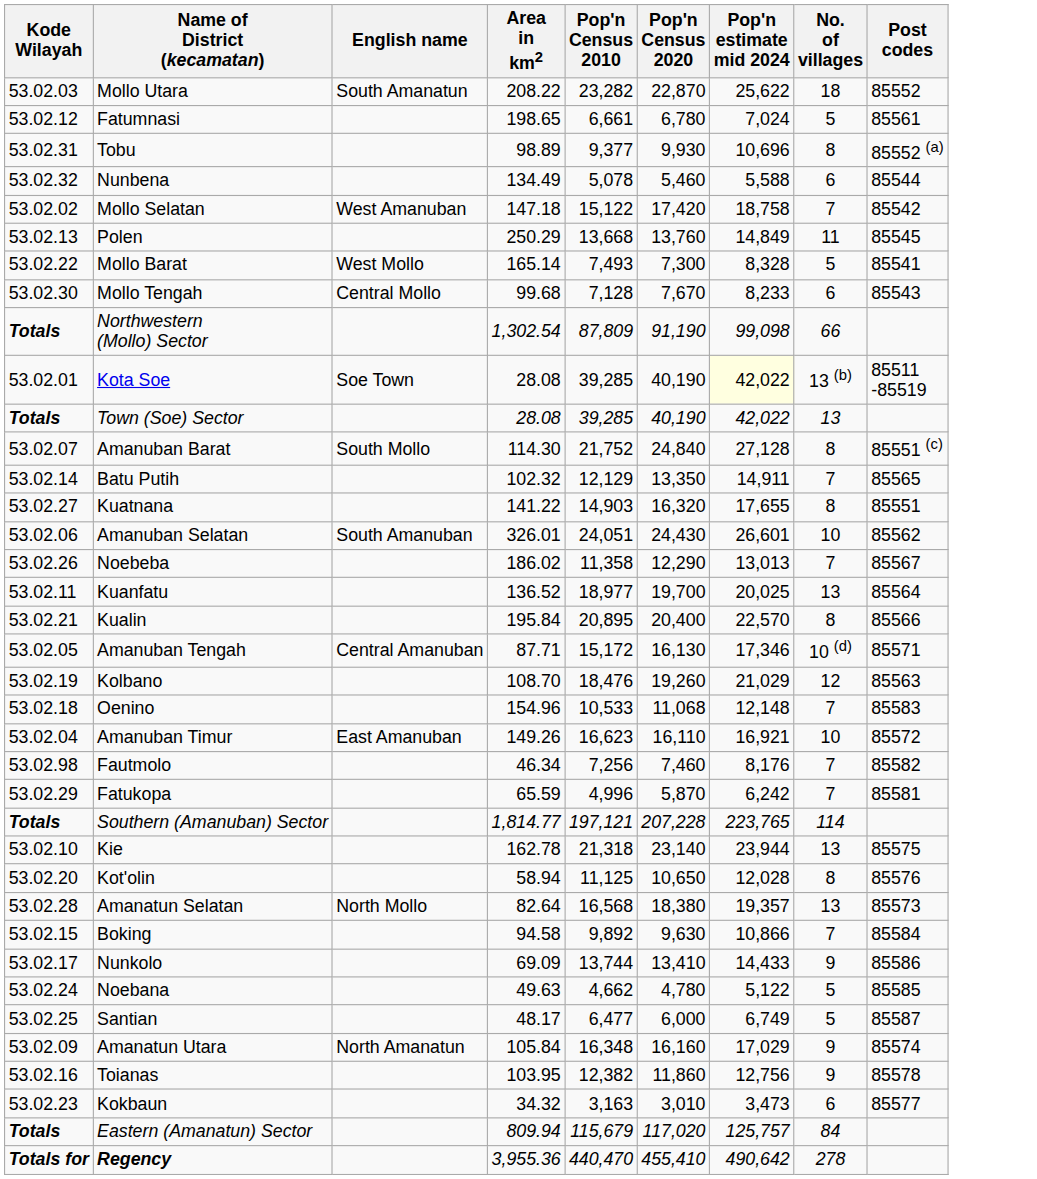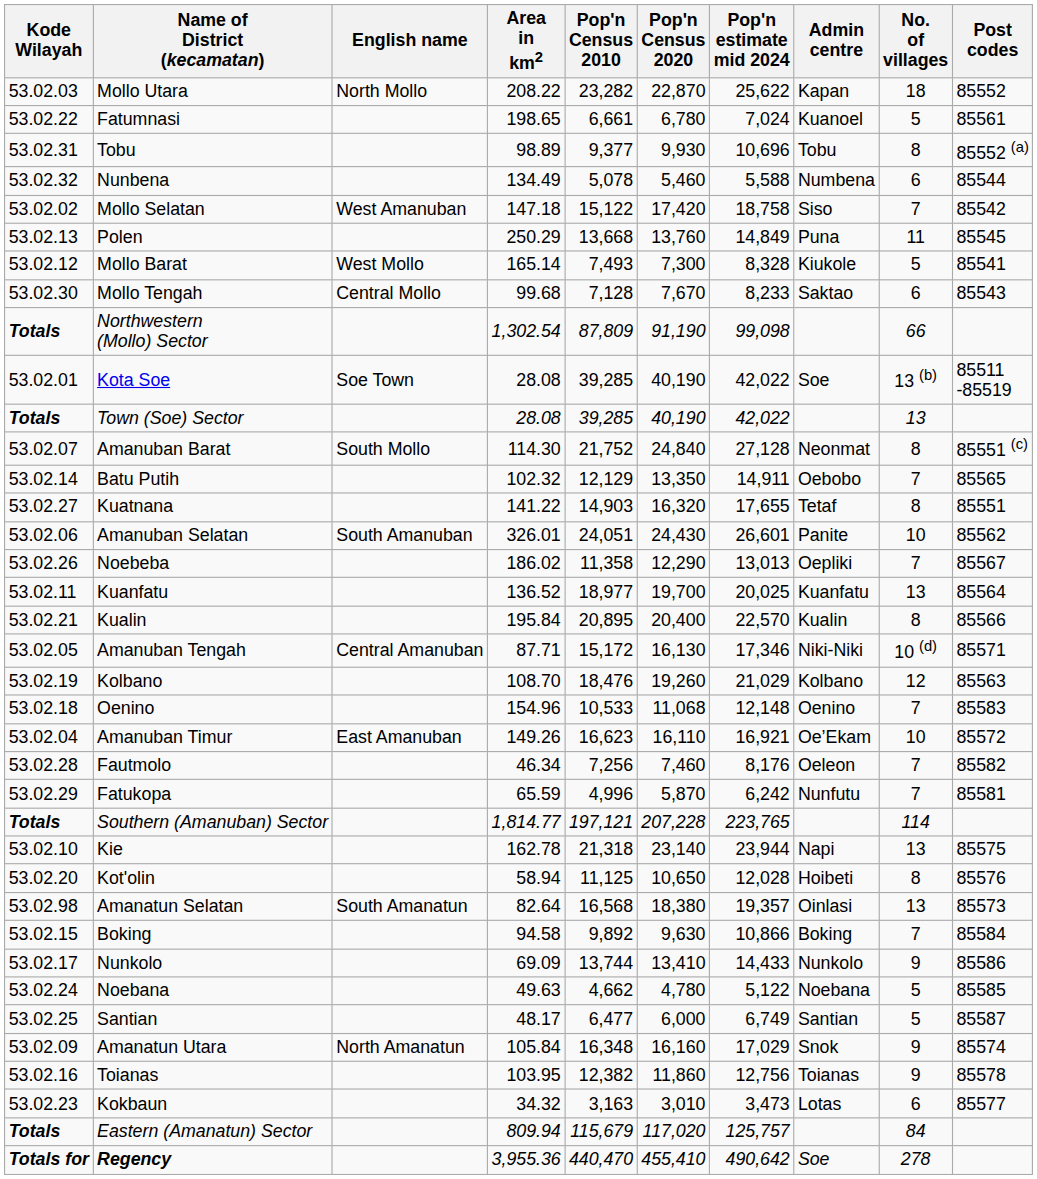+ column: Admin centre | Kapan | Kuanoel | Tobu | Numbena | Siso | Puna | Kiukole | Saktao | Soe | Neonmat | Oebobo | Tetaf | Panite | Oepliki | Kuanfatu | Kualin | Niki-Niki | Kolbano | Oenino | Oe’Ekam | Oeleon | Nunfutu | Napi | Hoibeti | Oinlasi | Boking | Nunkolo | Noebana | Santian | Snok | Toianas | Lotas | Soe
Mollo Utara | English name: South Amanatun -> North Mollo
Fatumnasi | Kode Wilayah: 53.02.12 -> 53.02.22
Mollo Barat | Kode Wilayah: 53.02.22 -> 53.02.12
Kota Soe | Pop'n estimate mid 2024: lightyellow background -> no background
Fautmolo | Kode Wilayah: 53.02.98 -> 53.02.28
Amanatun Selatan | Kode Wilayah: 53.02.28 -> 53.02.98
Amanatun Selatan | English name: North Mollo -> South Amanatun
